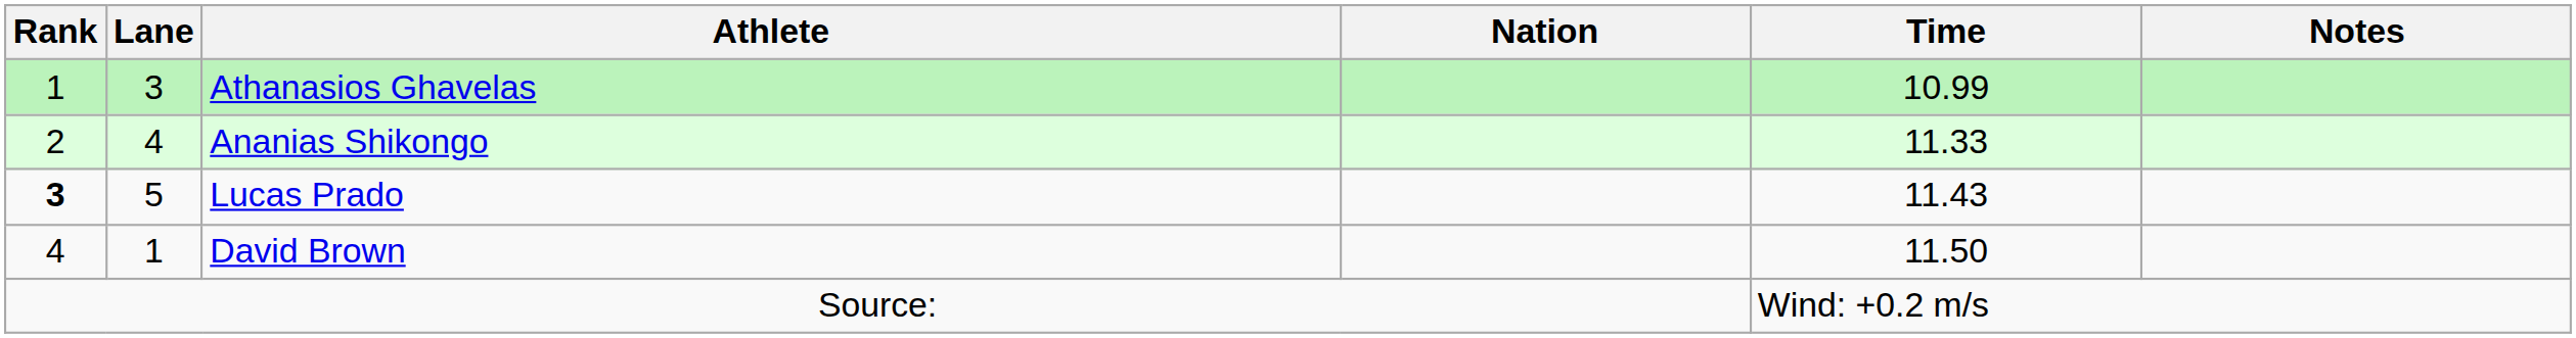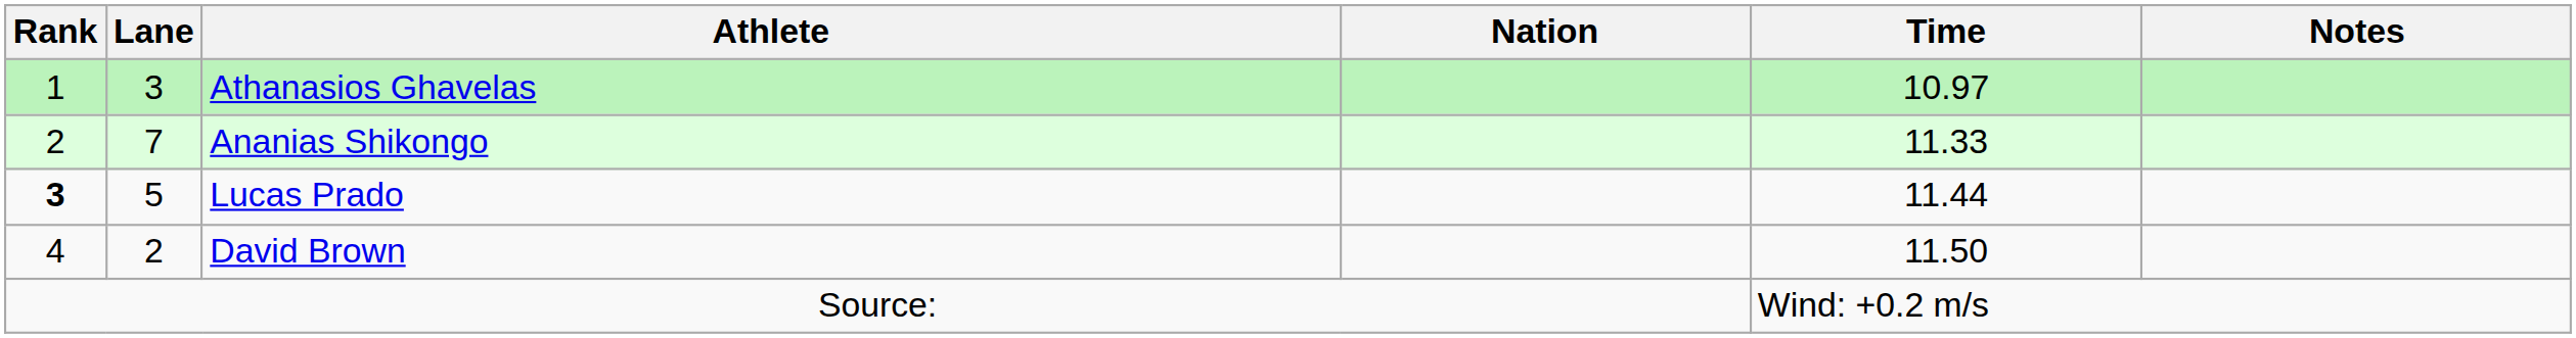Athanasios Ghavelas | Time: 10.99 -> 10.97
Ananias Shikongo | Lane: 4 -> 7
Lucas Prado | Time: 11.43 -> 11.44
David Brown | Lane: 1 -> 2
